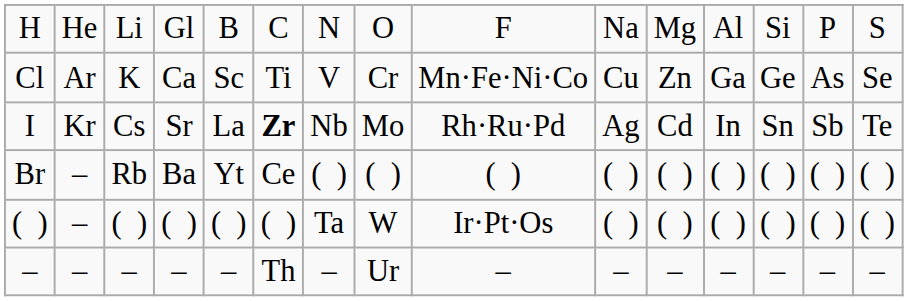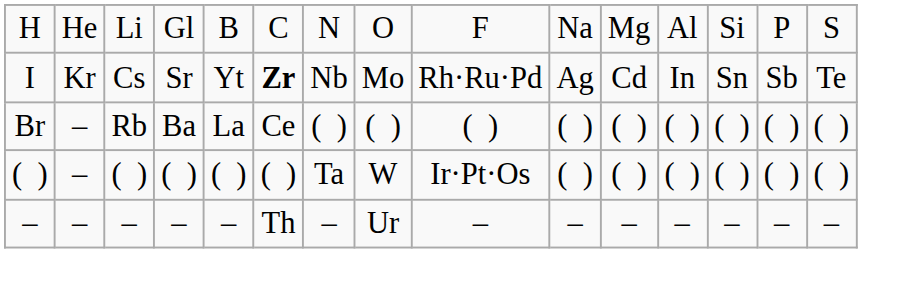- row: Cl | Ar | K | Ca | Sc | Ti | V | Cr | Mn·Fe·Ni·Co | Cu | Zn | Ga | Ge | As | Se
Sr | column 5: La -> Yt
Ba | column 5: Yt -> La
